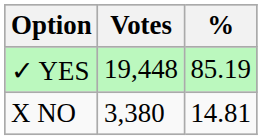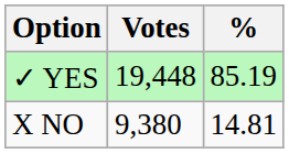X NO | Votes: 3,380 -> 9,380
